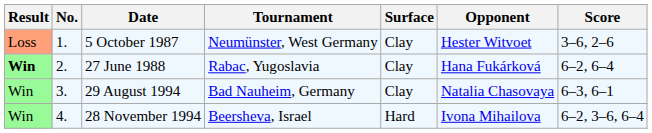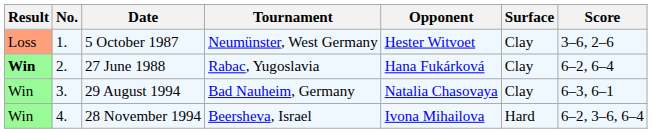columns swapped: Surface <-> Opponent
